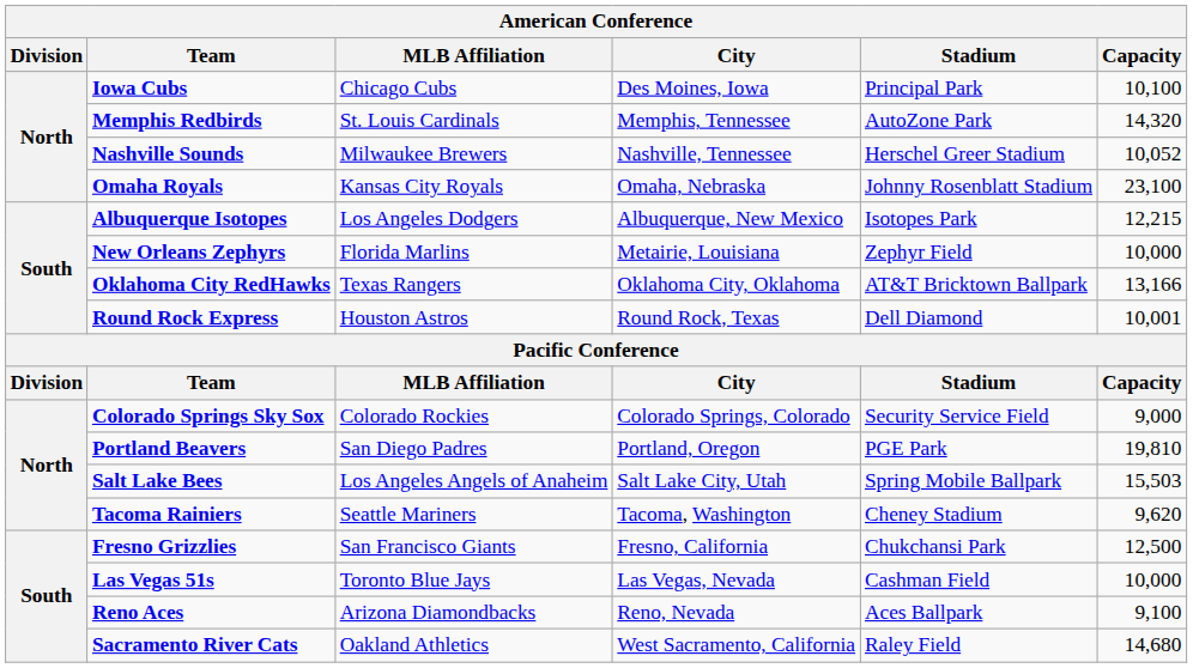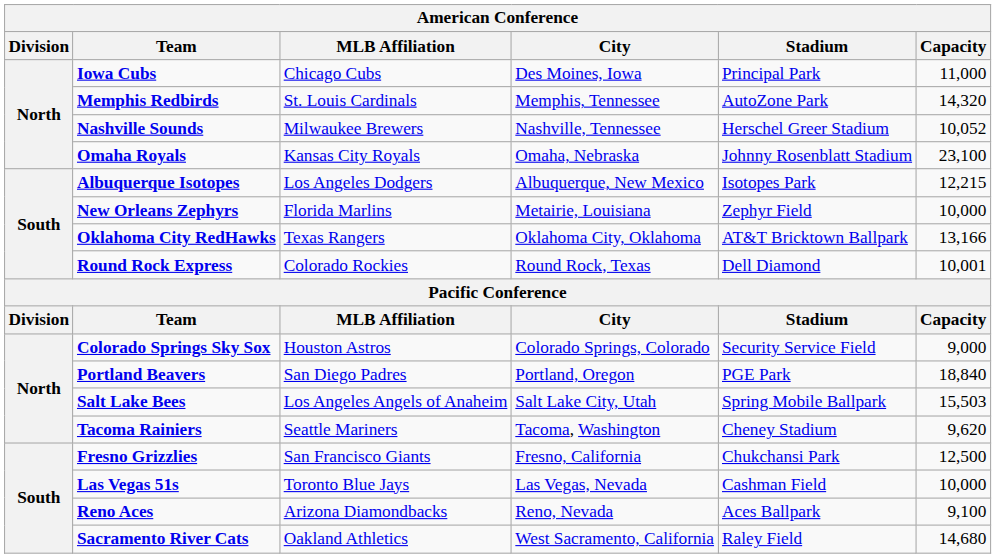Iowa Cubs | Capacity: 10,100 -> 11,000
Round Rock Express | MLB Affiliation: Houston Astros -> Colorado Rockies
Colorado Springs Sky Sox | MLB Affiliation: Colorado Rockies -> Houston Astros
Portland Beavers | Capacity: 19,810 -> 18,840
